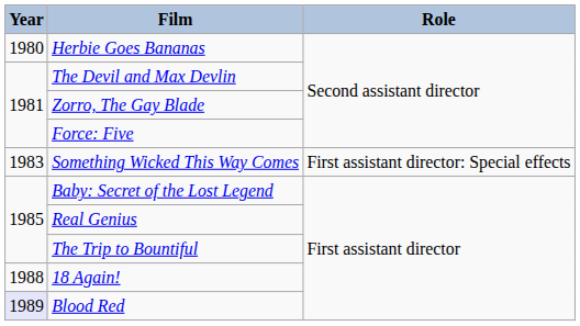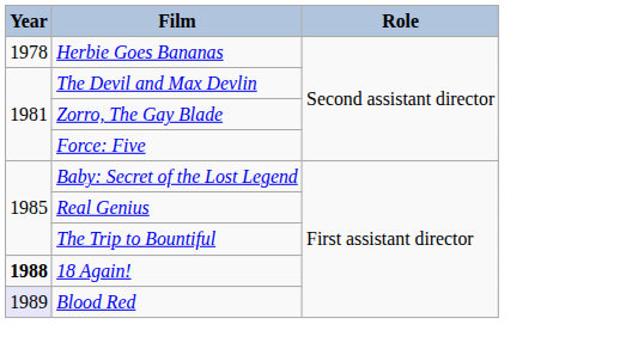Herbie Goes Bananas | Year: 1980 -> 1978
- row: 1983 | Something Wicked This Way Comes | First assistant director: Special effects
18 Again! | Year: normal -> bold
